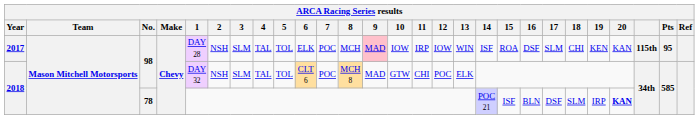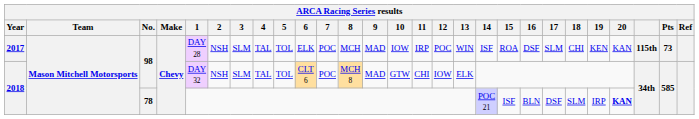2017 | 9: pink background -> no background
2017 | 12: IOW -> POC
2017 | Pts: 95 -> 73
2018 / 98 | 12: POC -> IOW
